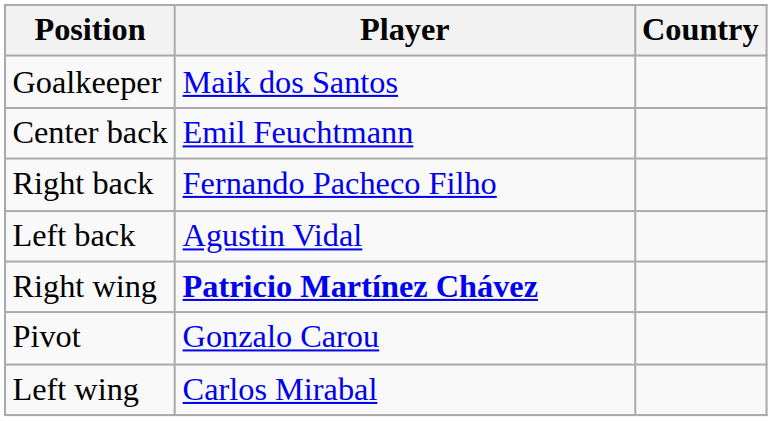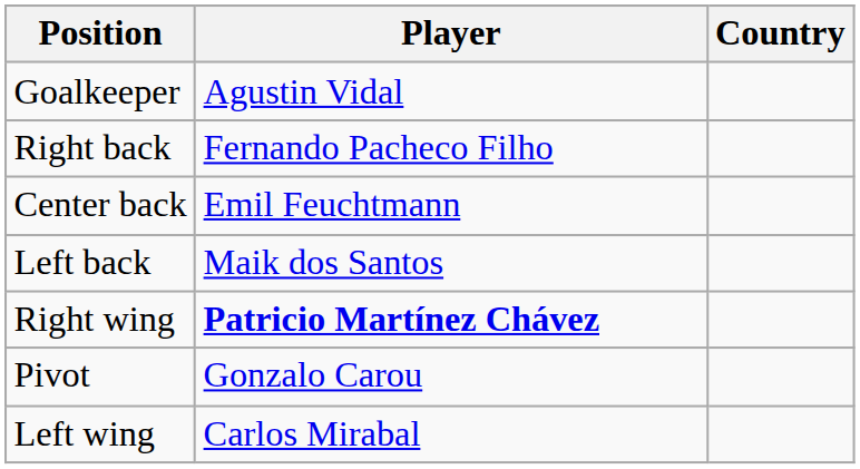Goalkeeper | Player: Maik dos Santos -> Agustin Vidal
rows swapped: Right back <-> Center back
Left back | Player: Agustin Vidal -> Maik dos Santos
